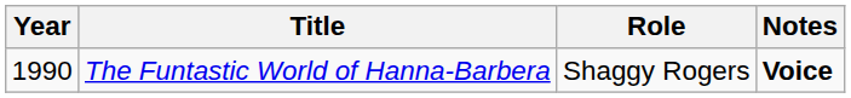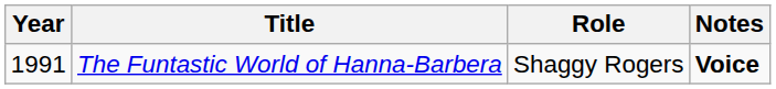The Funtastic World of Hanna-Barbera | Year: 1990 -> 1991
